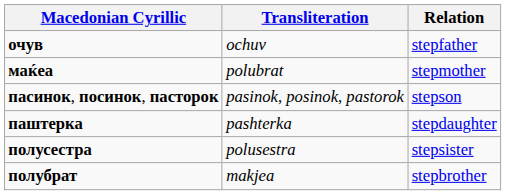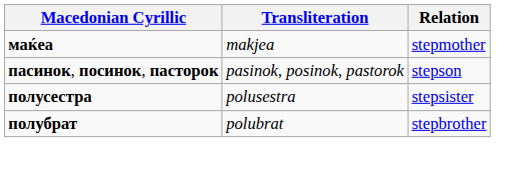- row: очув | ochuv | stepfather
маќеа | Transliteration: polubrat -> makjea
- row: паштерка | pashterka | stepdaughter
полубрат | Transliteration: makjea -> polubrat
